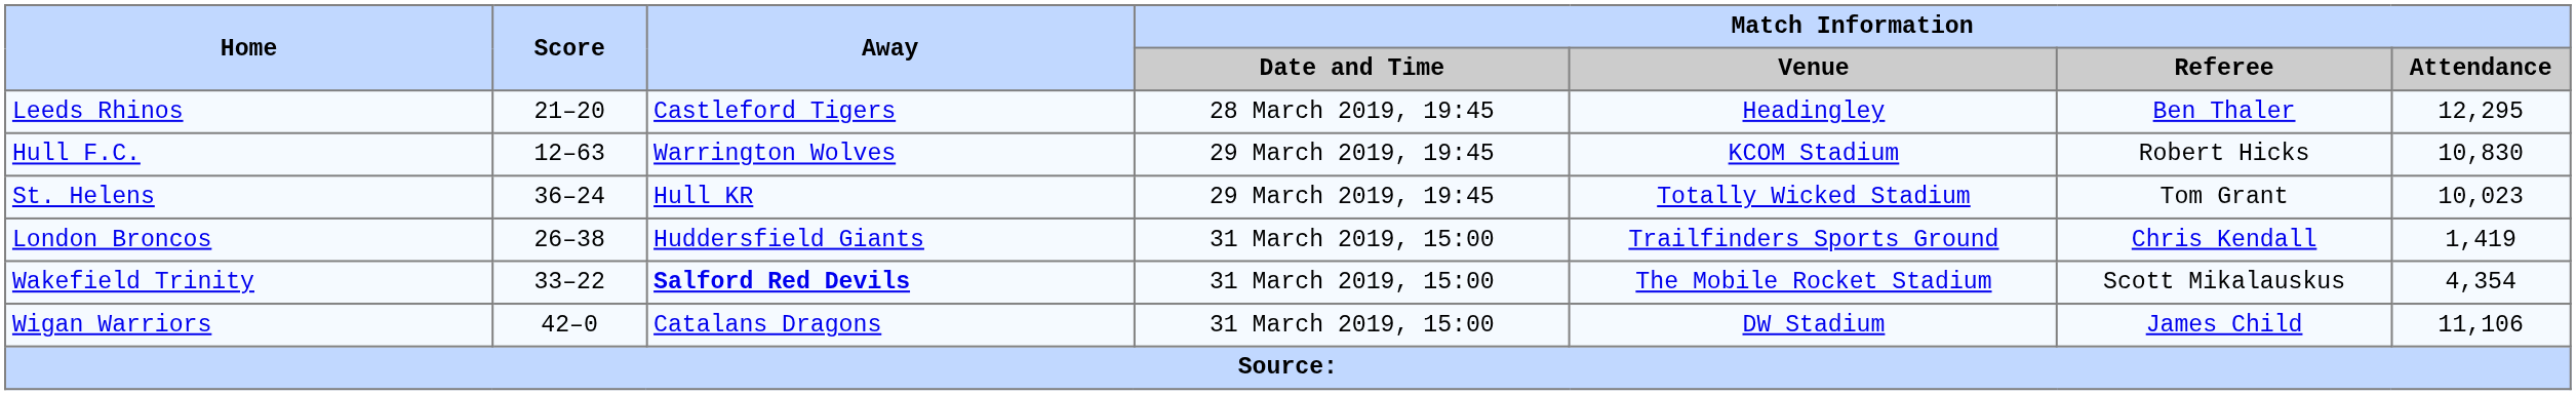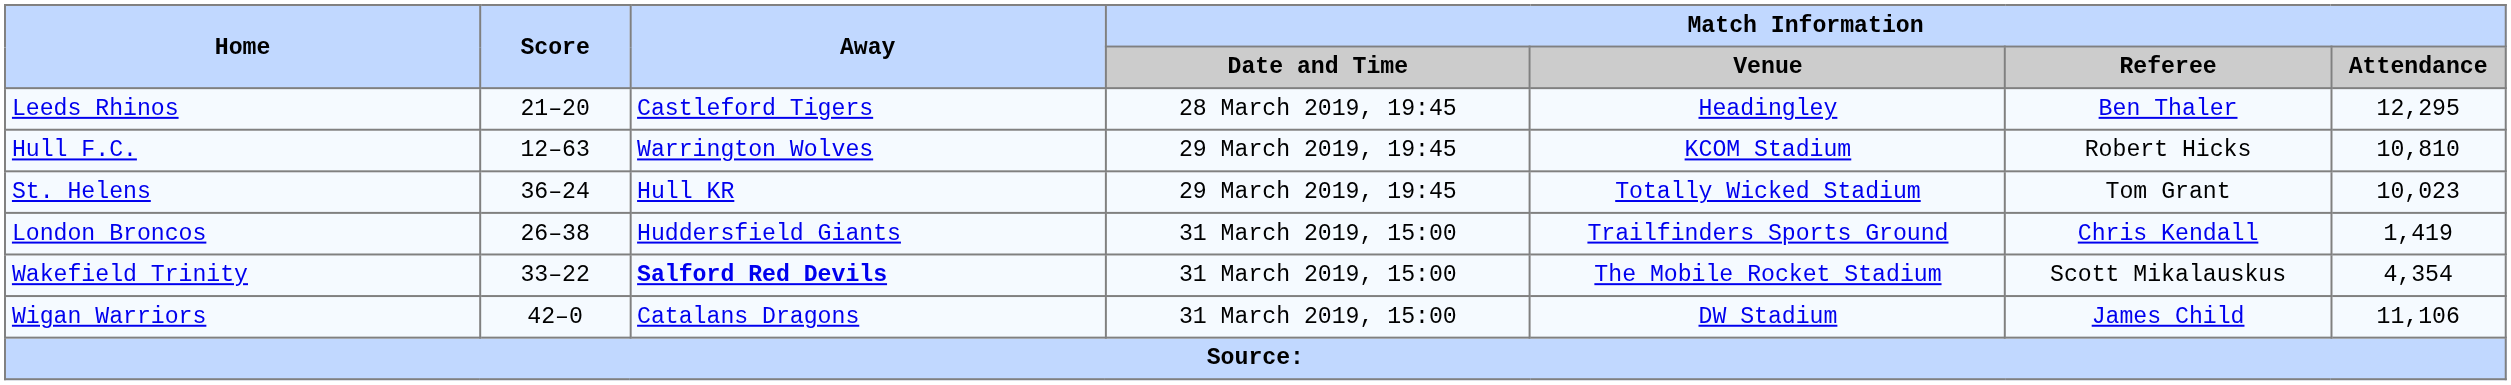Hull F.C. | Match Information / Attendance: 10,830 -> 10,810
